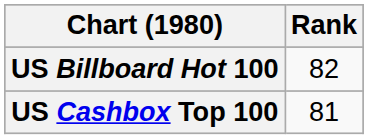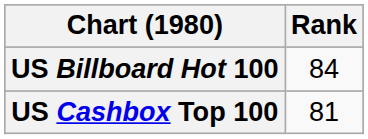US Billboard Hot 100 | Rank: 82 -> 84
